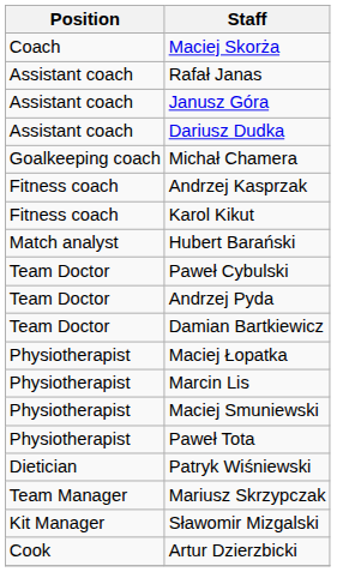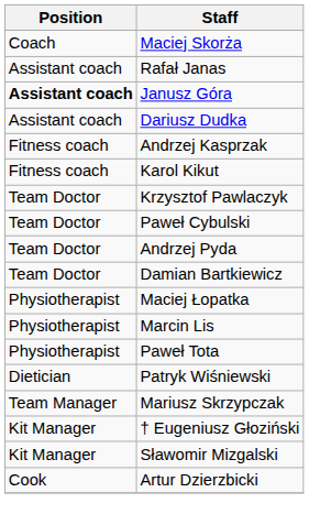Janusz Góra | Position: normal -> bold
- row: Goalkeeping coach | Michał Chamera
- row: Match analyst | Hubert Barański
+ row: Team Doctor | Krzysztof Pawlaczyk
- row: Physiotherapist | Maciej Smuniewski
+ row: Kit Manager | † Eugeniusz Głoziński
